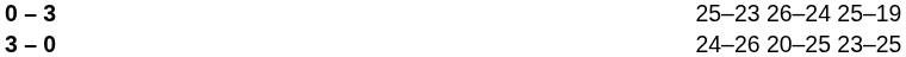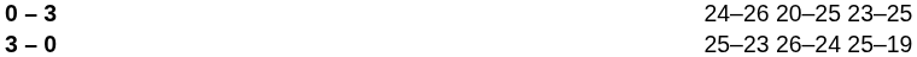0 – 3 | column 4: 25–23 26–24 25–19 -> 24–26 20–25 23–25
3 – 0 | column 4: 24–26 20–25 23–25 -> 25–23 26–24 25–19
